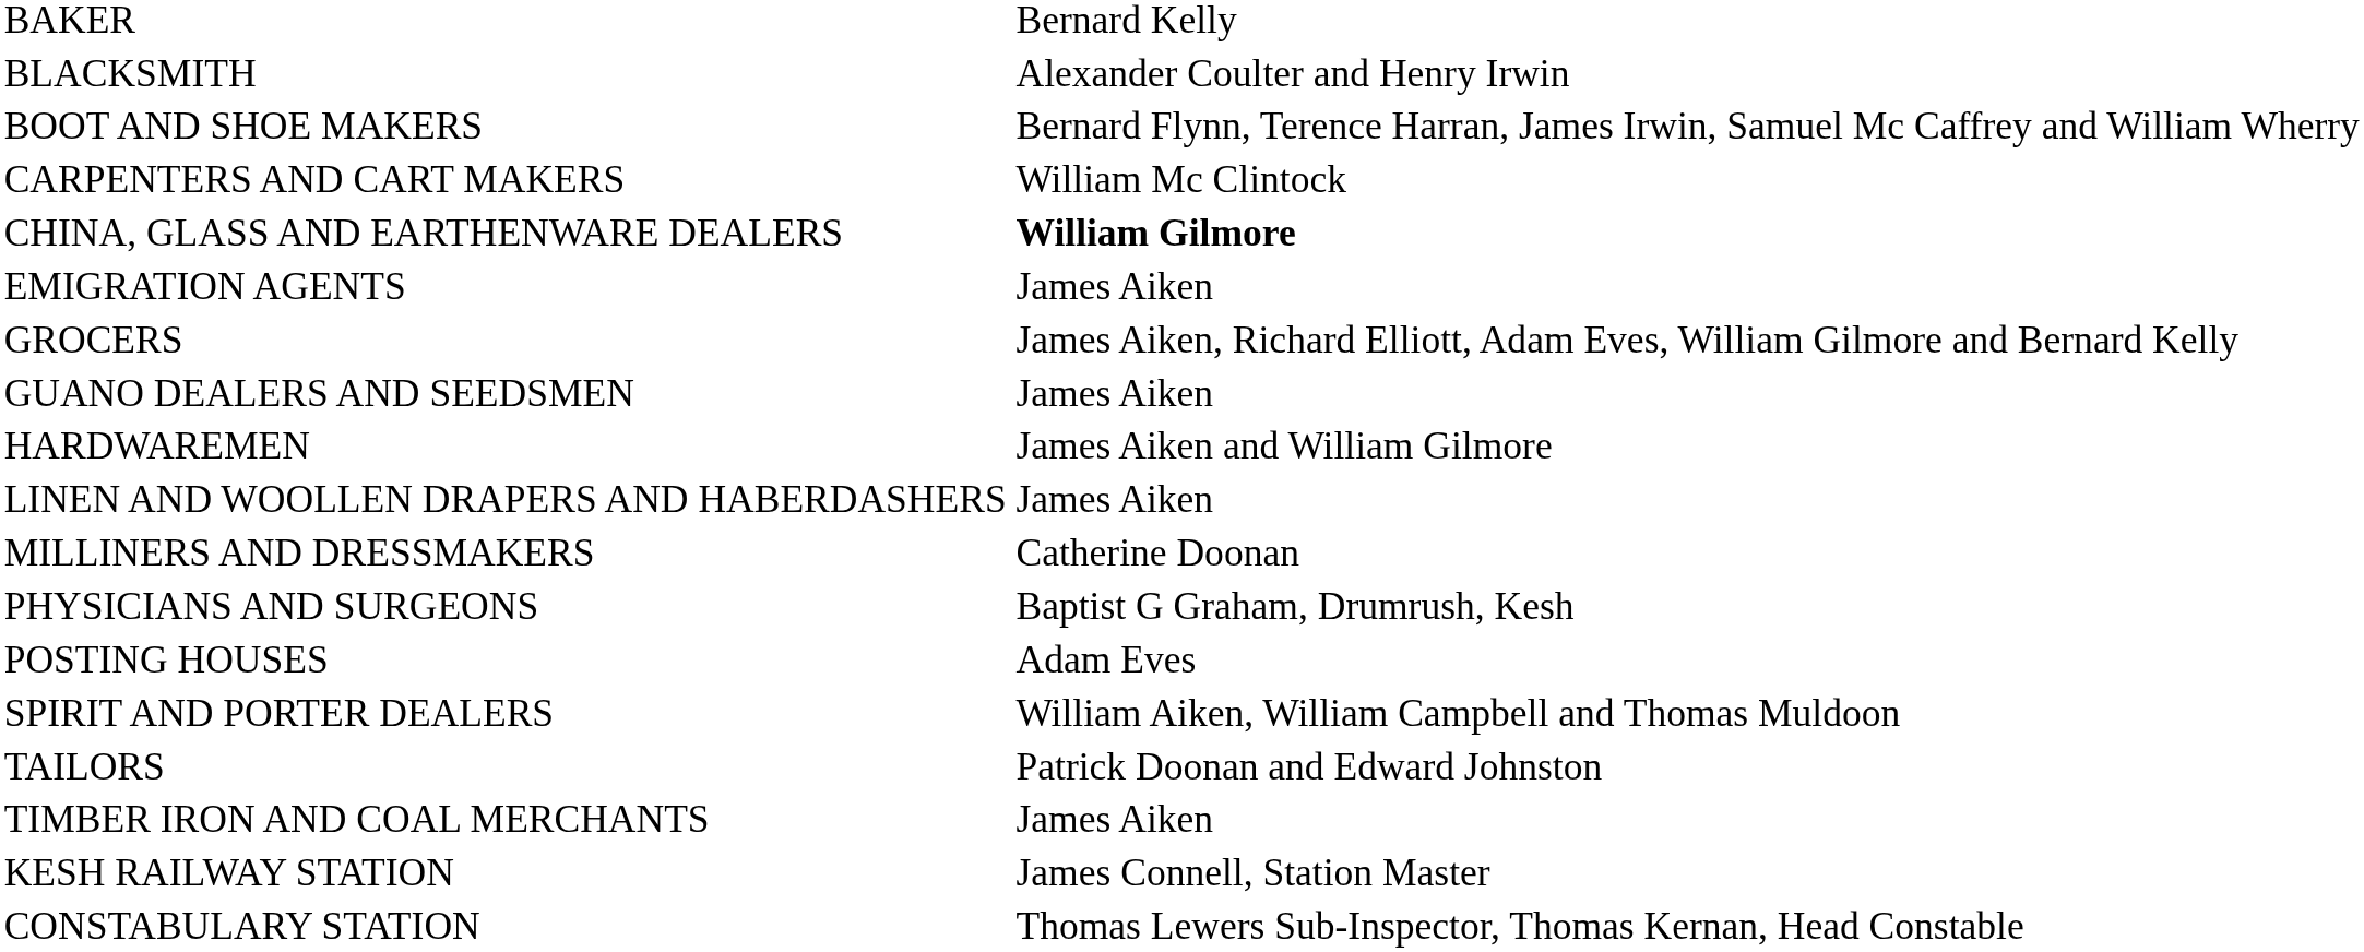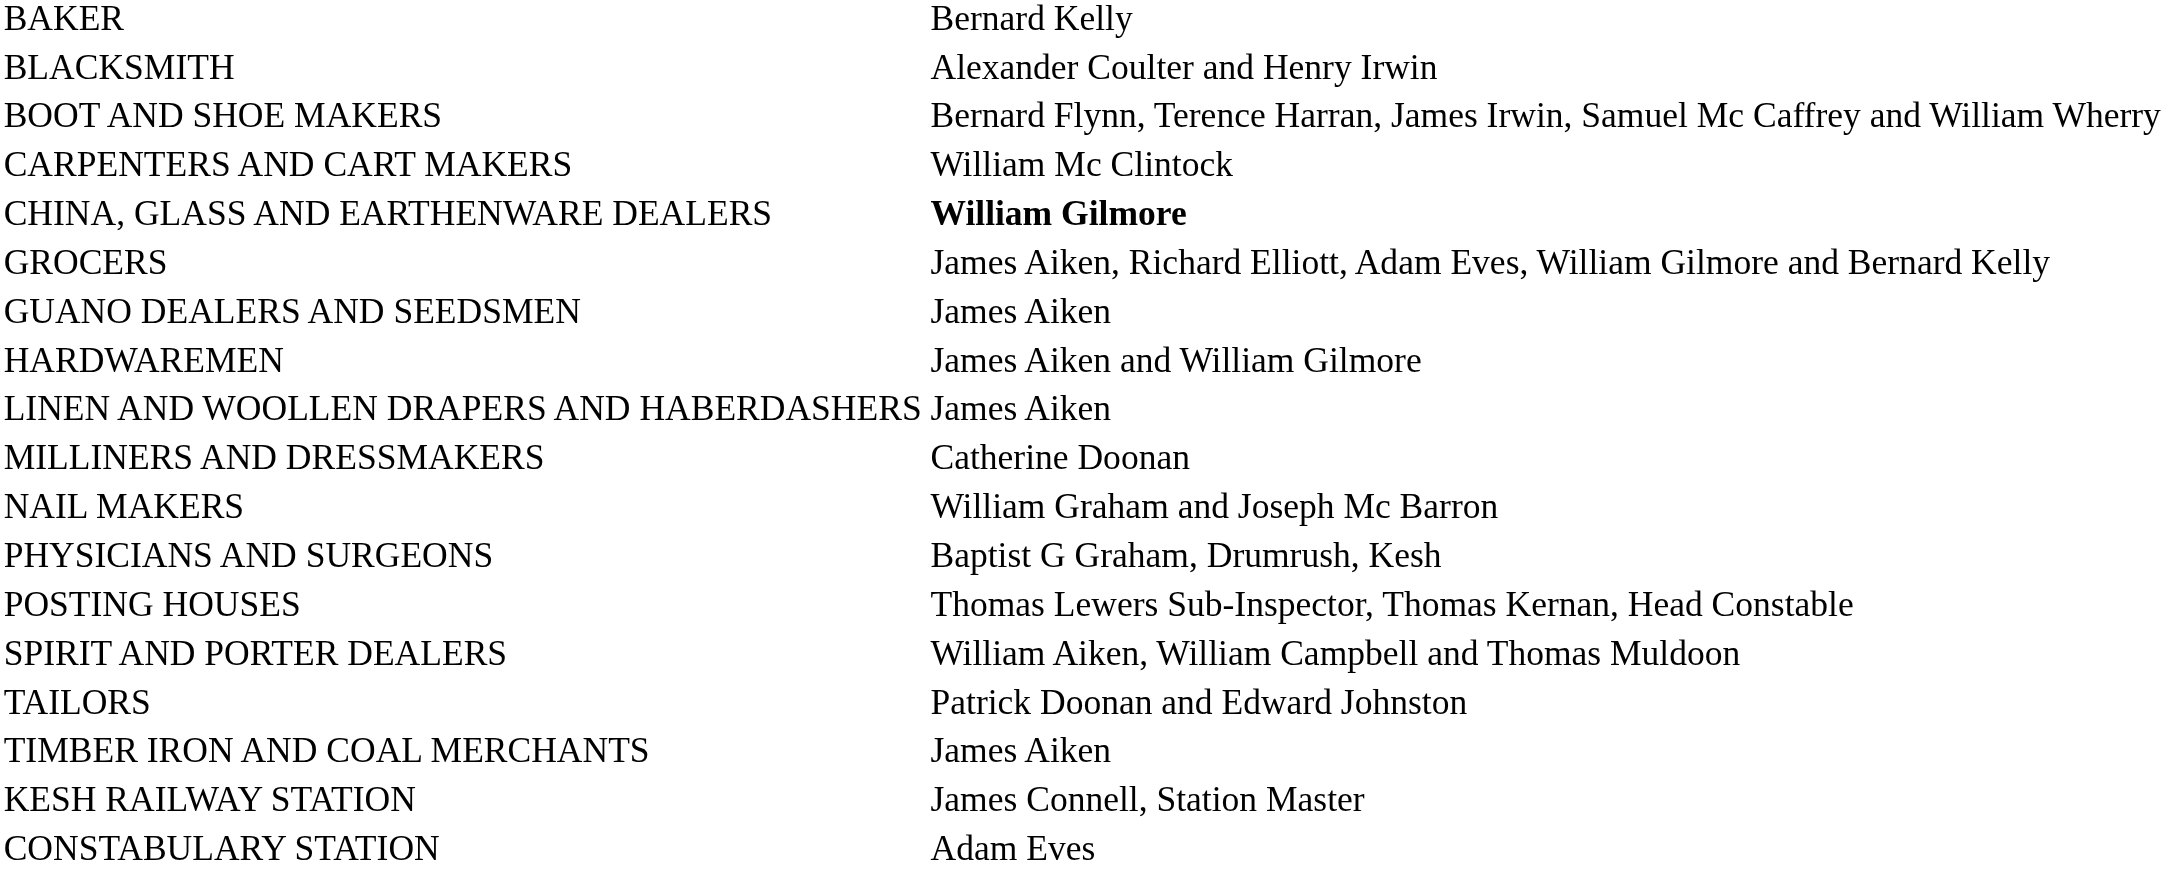- row: EMIGRATION AGENTS | James Aiken
+ row: NAIL MAKERS | William Graham and Joseph Mc Barron
POSTING HOUSES | column 2: Adam Eves -> Thomas Lewers Sub-Inspector, Thomas Kernan, Head Constable
CONSTABULARY STATION | column 2: Thomas Lewers Sub-Inspector, Thomas Kernan, Head Constable -> Adam Eves
